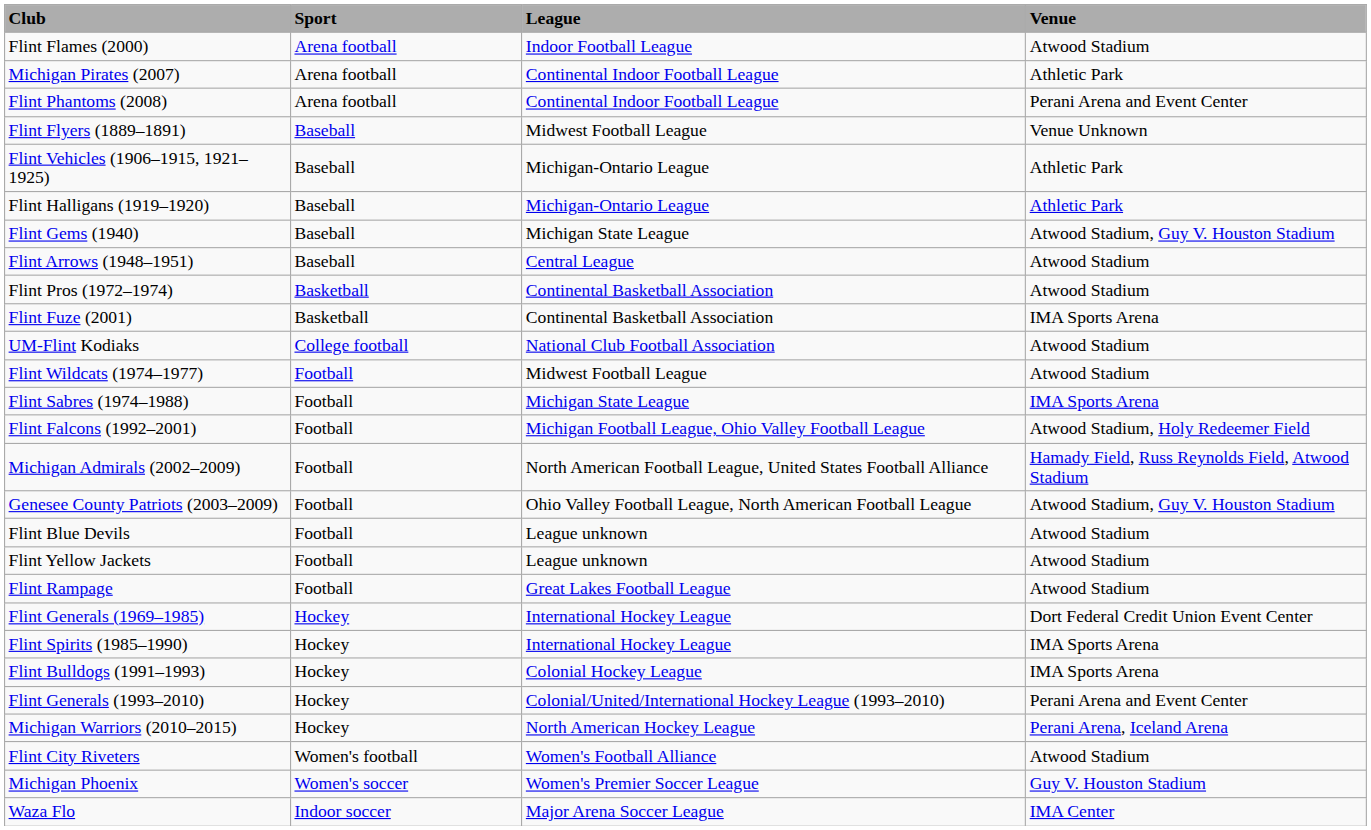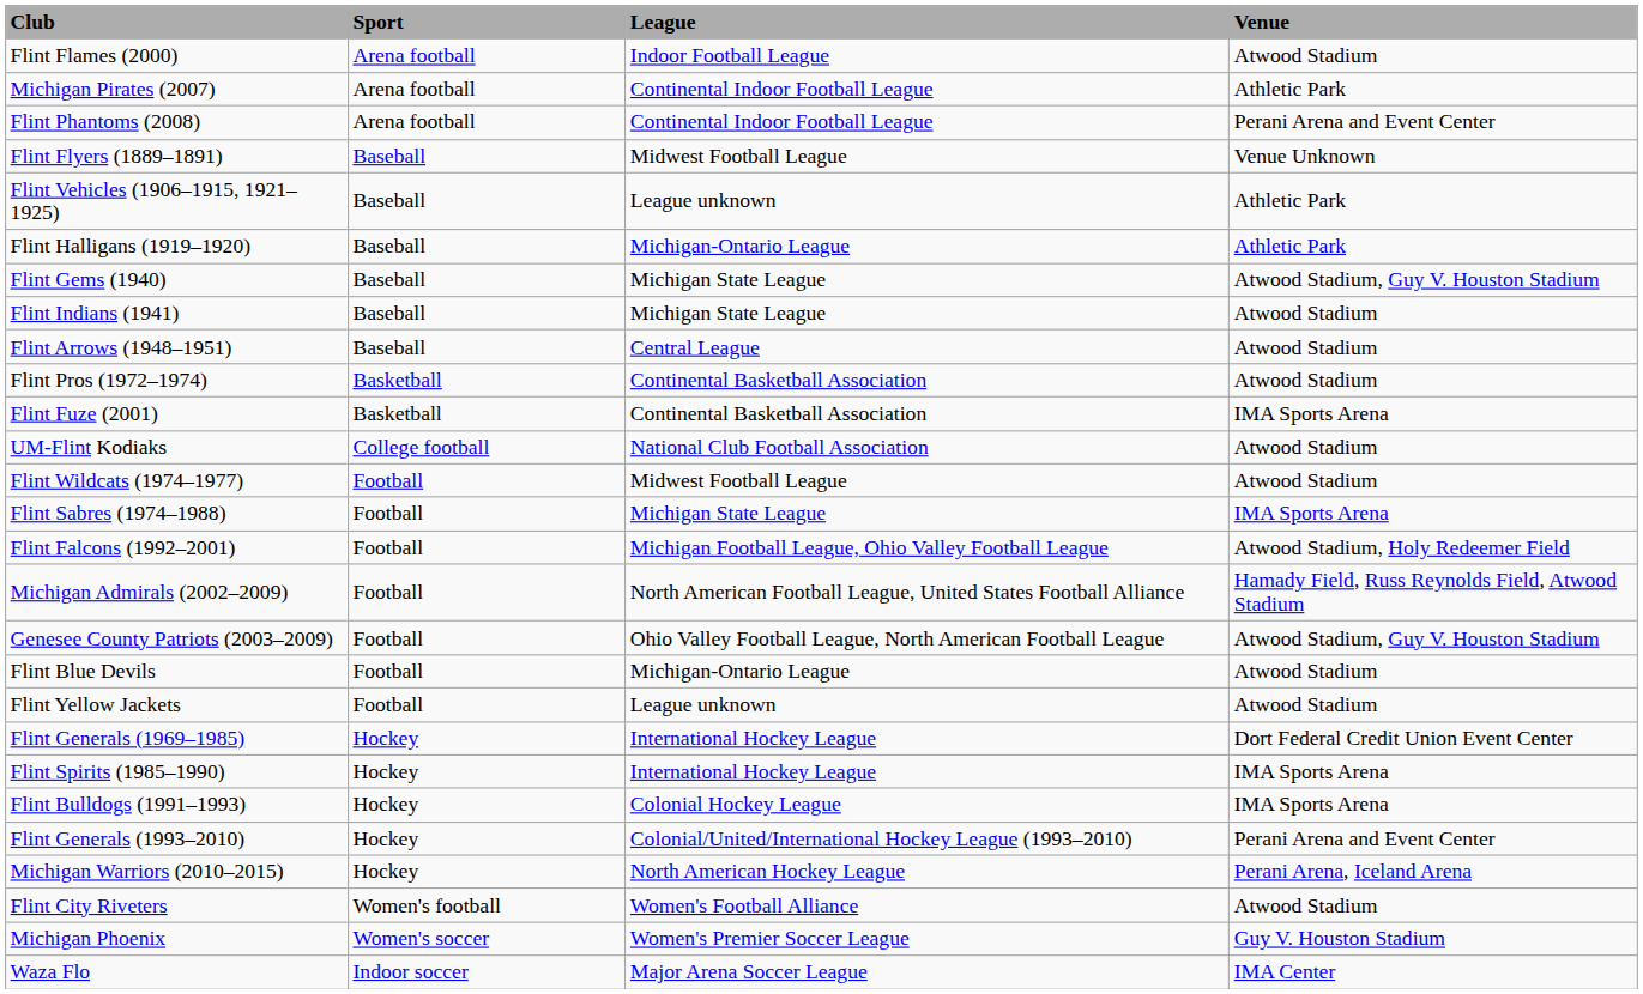Flint Vehicles (1906–1915, 1921–1925) | League: Michigan-Ontario League -> League unknown
+ row: Flint Indians (1941) | Baseball | Michigan State League | Atwood Stadium
Flint Blue Devils | League: League unknown -> Michigan-Ontario League
- row: Flint Rampage | Football | Great Lakes Football League | Atwood Stadium
